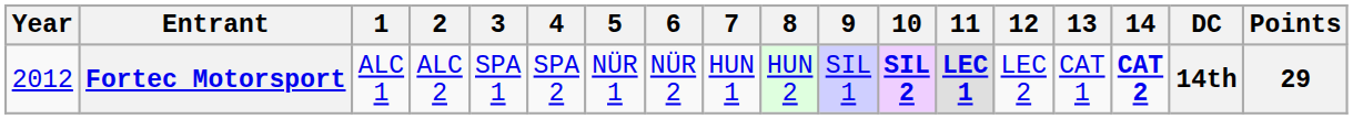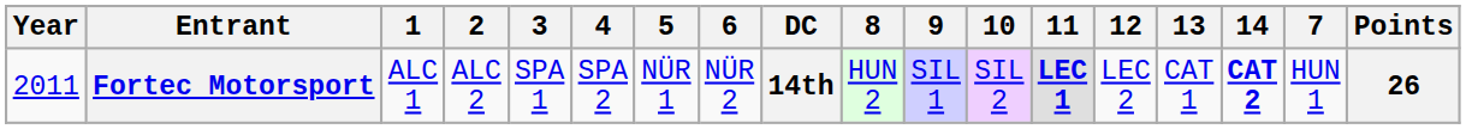columns swapped: 7 <-> DC
Fortec Motorsport | Year: 2012 -> 2011
Fortec Motorsport | 10: bold -> normal
Fortec Motorsport | Points: 29 -> 26
